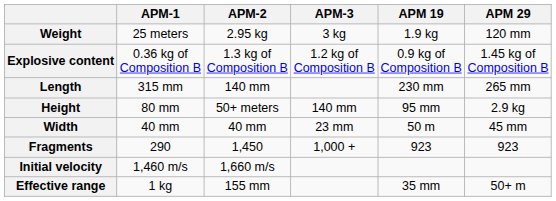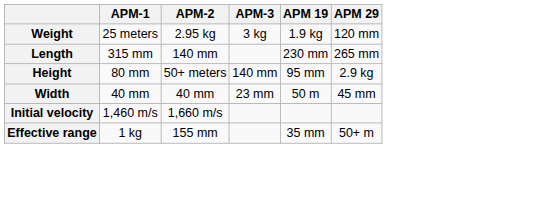- row: Explosive content | 0.36 kg of Composition B | 1.3 kg of Composition B | 1.2 kg of Composition B | 0.9 kg of Composition B | 1.45 kg of Composition B
- row: Fragments | 290 | 1,450 | 1,000 + | 923 | 923
